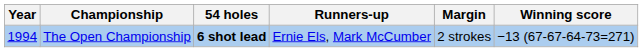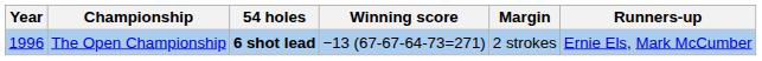columns swapped: Winning score <-> Runners-up
The Open Championship | Year: 1994 -> 1996
